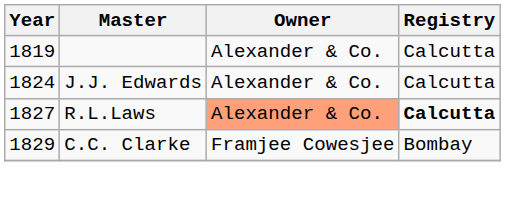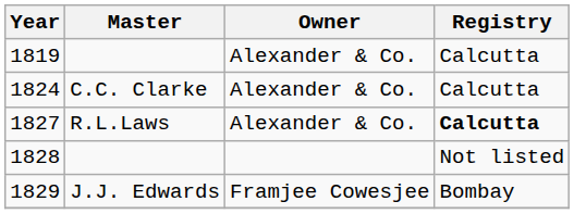1824 | Master: J.J. Edwards -> C.C. Clarke
1827 | Owner: lightsalmon background -> no background
+ row: 1828 | Not listed
1829 | Master: C.C. Clarke -> J.J. Edwards
